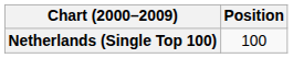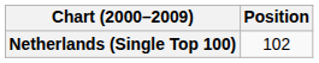Netherlands (Single Top 100) | Position: 100 -> 102
